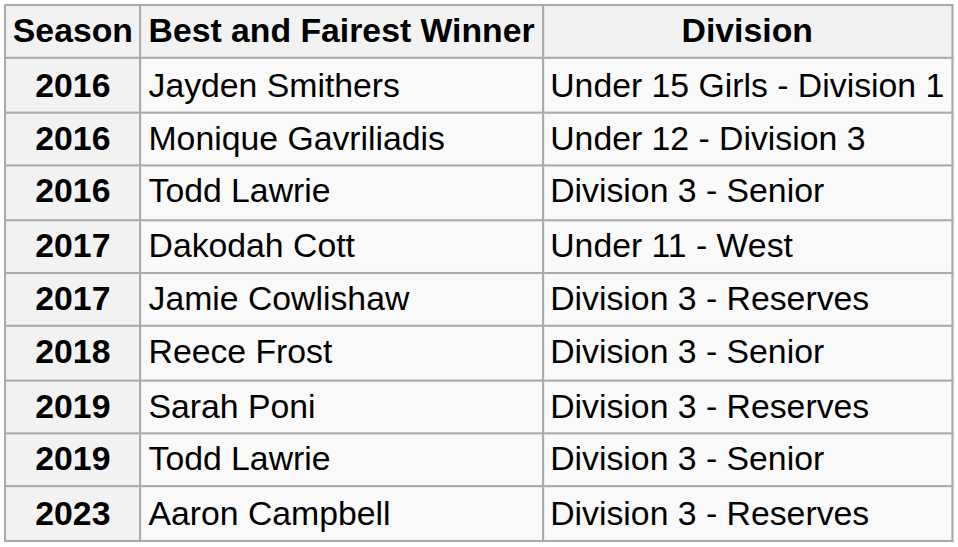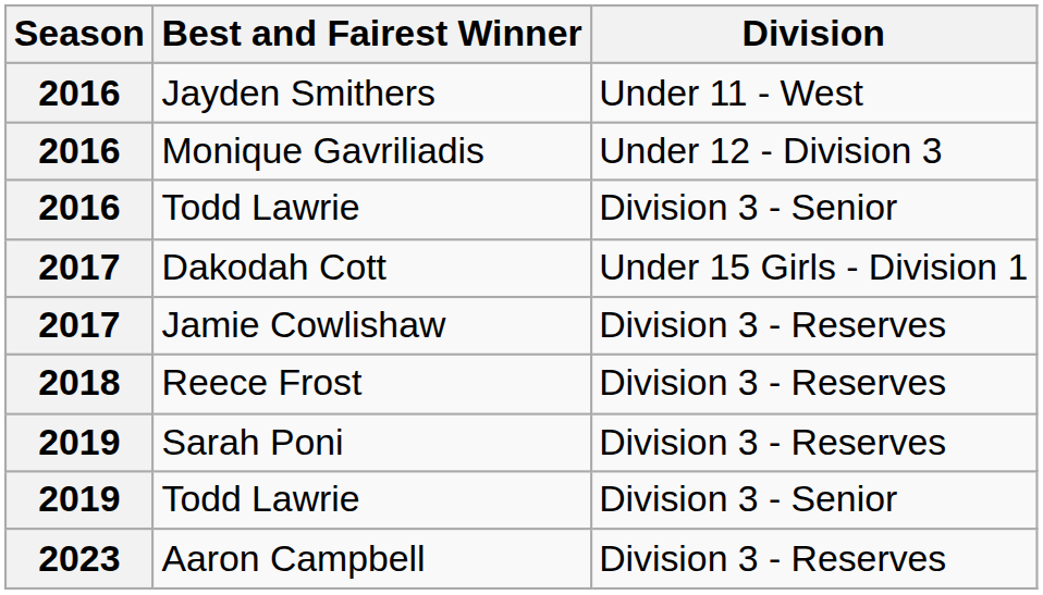Jayden Smithers | Division: Under 15 Girls - Division 1 -> Under 11 - West
Dakodah Cott | Division: Under 11 - West -> Under 15 Girls - Division 1
Reece Frost | Division: Division 3 - Senior -> Division 3 - Reserves
